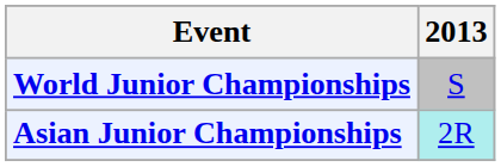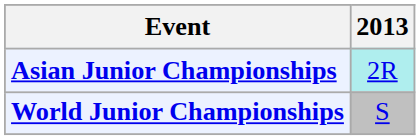rows swapped: Asian Junior Championships <-> World Junior Championships
